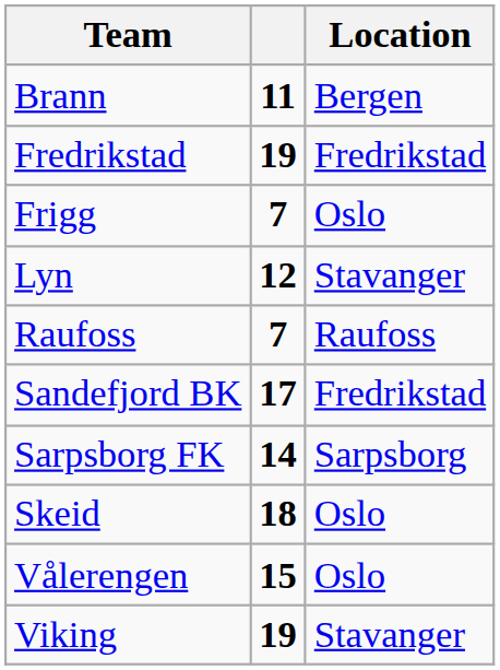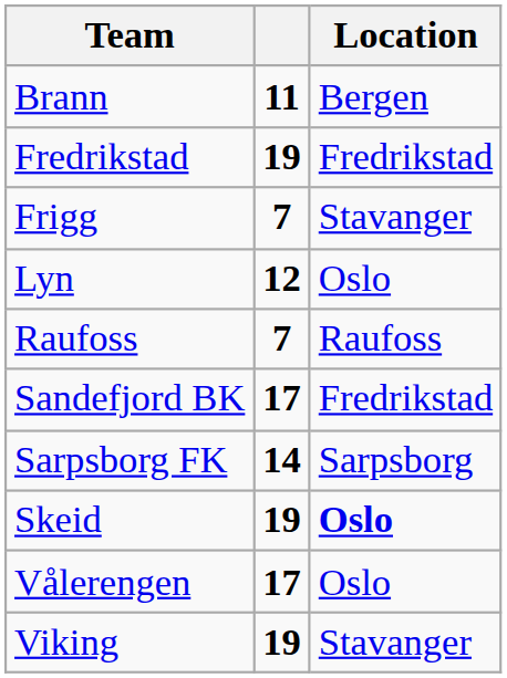Frigg | Location: Oslo -> Stavanger
Lyn | Location: Stavanger -> Oslo
Skeid | column 2: 18 -> 19
Skeid | Location: normal -> bold
Vålerengen | column 2: 15 -> 17
